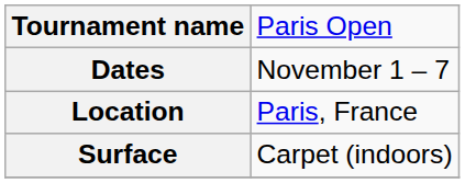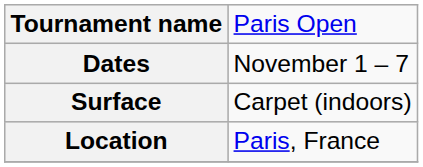rows swapped: Surface <-> Location
